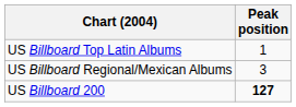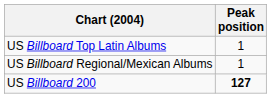US Billboard Regional/Mexican Albums | Peak position: 3 -> 1
